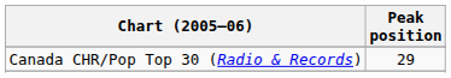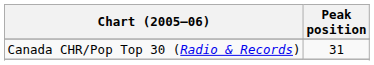Canada CHR/Pop Top 30 (Radio & Records) | Peak position: 29 -> 31
